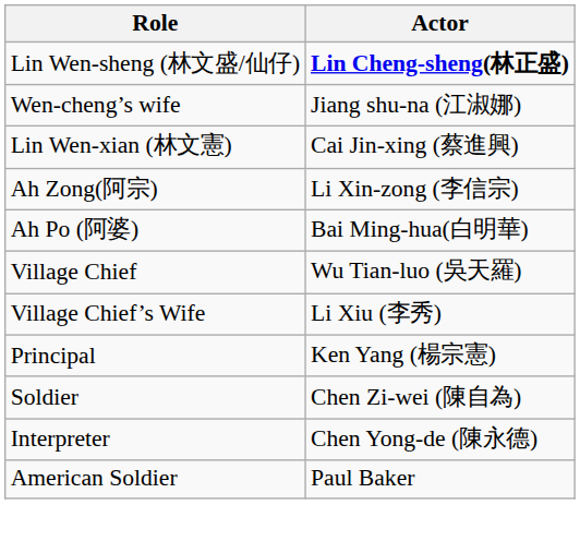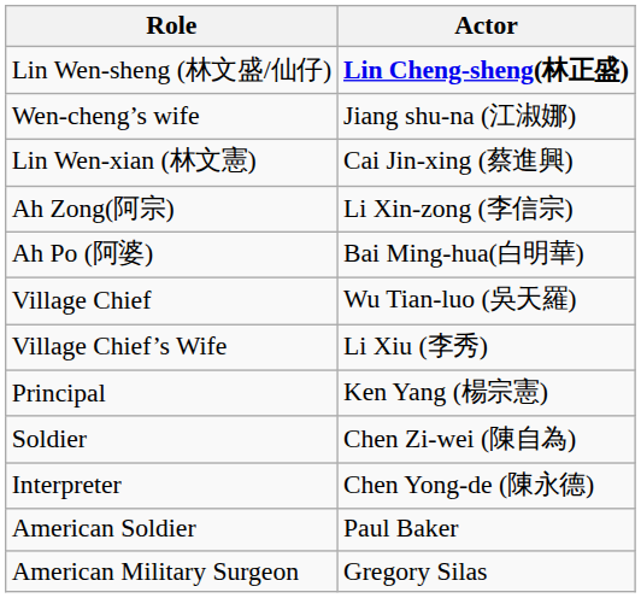+ row: American Military Surgeon | Gregory Silas
